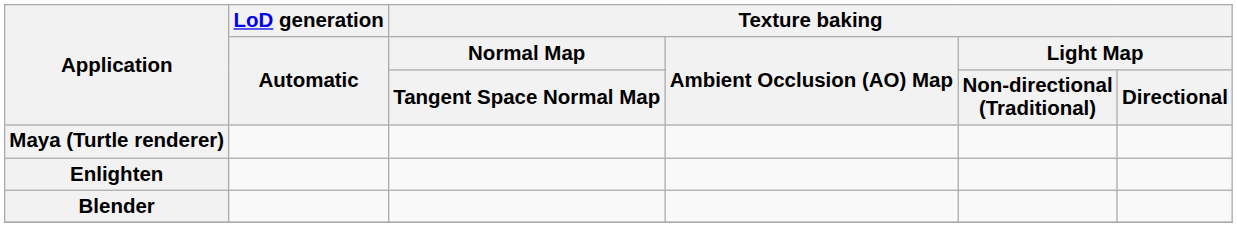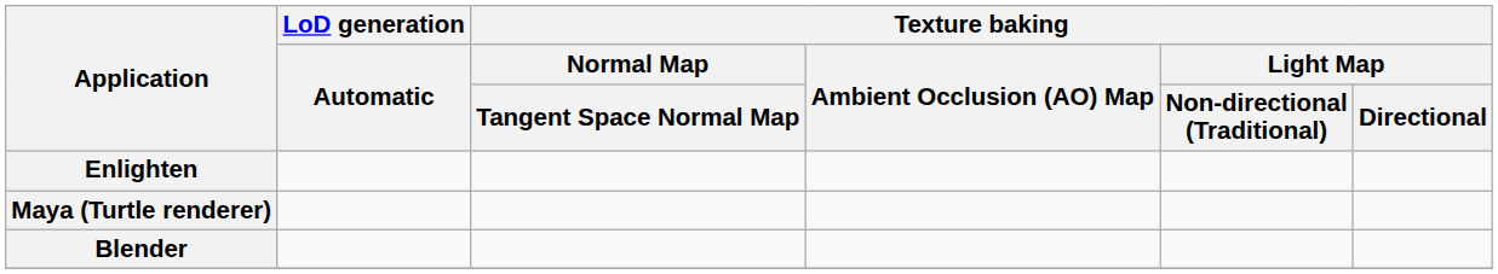rows swapped: Maya (Turtle renderer) <-> Enlighten
